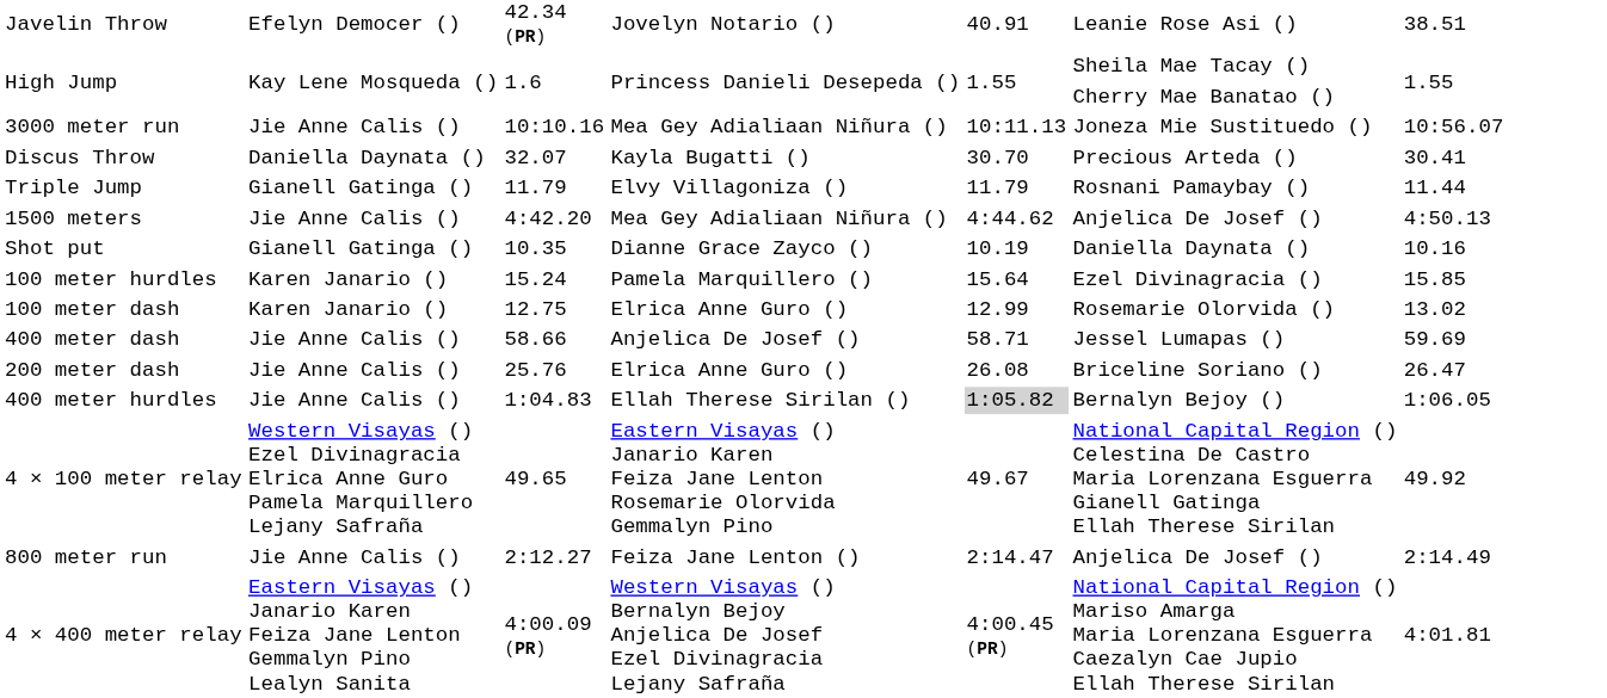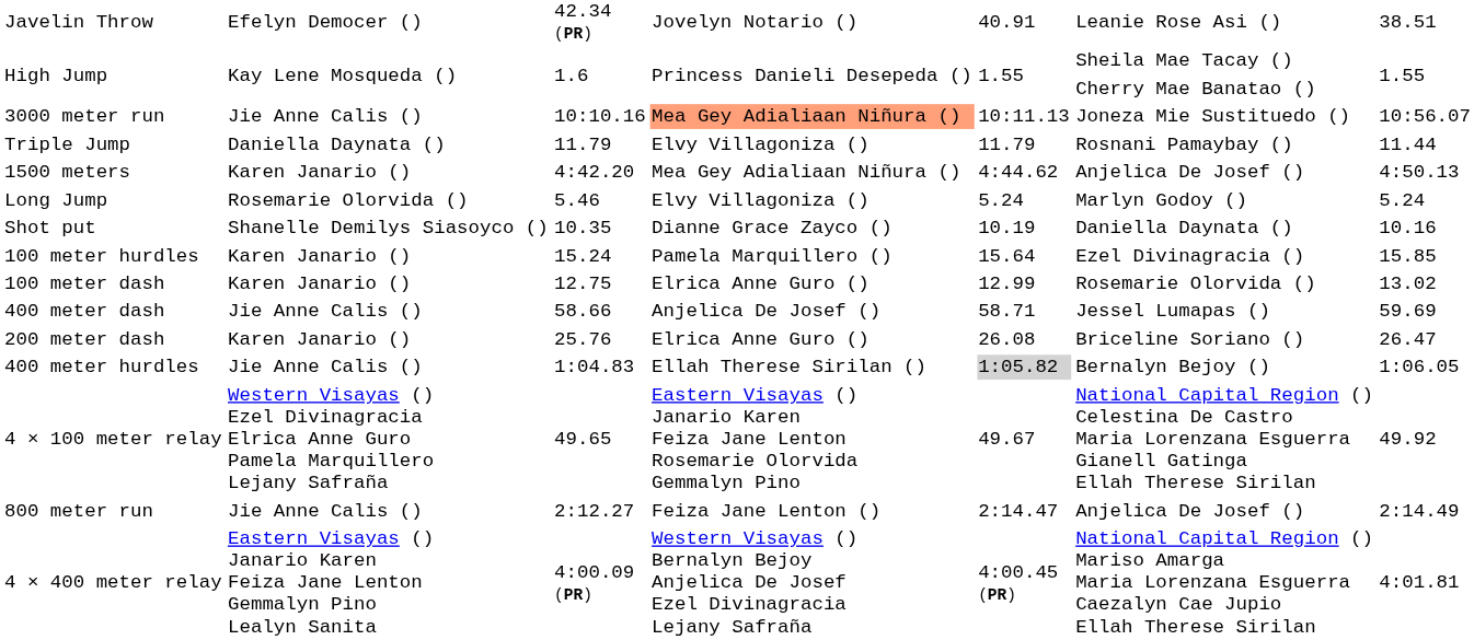3000 meter run | column 4: no background -> lightsalmon background
- row: Discus Throw | Daniella Daynata () | 32.07 | Kayla Bugatti () | 30.70 | Precious Arteda () | 30.41
Triple Jump | column 2: Gianell Gatinga () -> Daniella Daynata ()
1500 meters | column 2: Jie Anne Calis () -> Karen Janario ()
+ row: Long Jump | Rosemarie Olorvida () | 5.46 | Elvy Villagoniza () | 5.24 | Marlyn Godoy () | 5.24
Shot put | column 2: Gianell Gatinga () -> Shanelle Demilys Siasoyco ()
200 meter dash | column 2: Jie Anne Calis () -> Karen Janario ()
